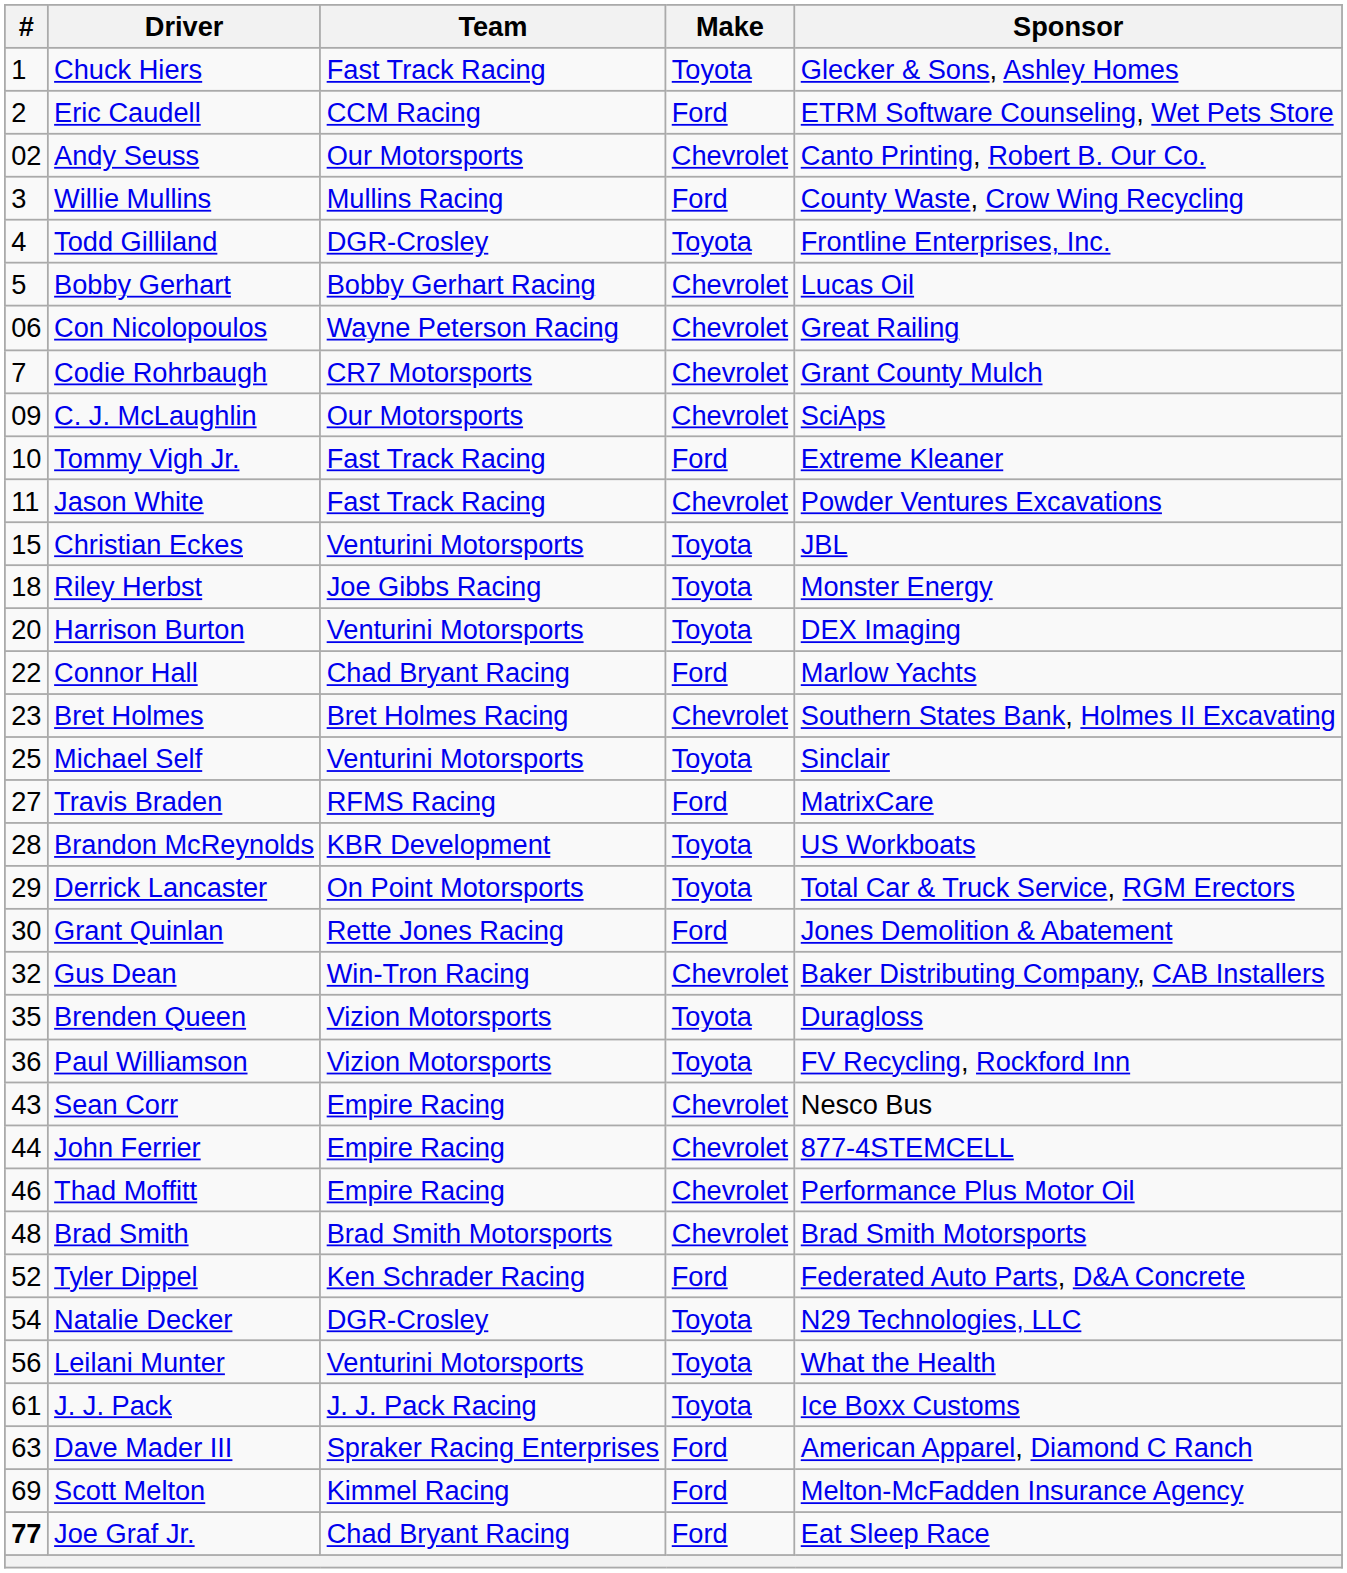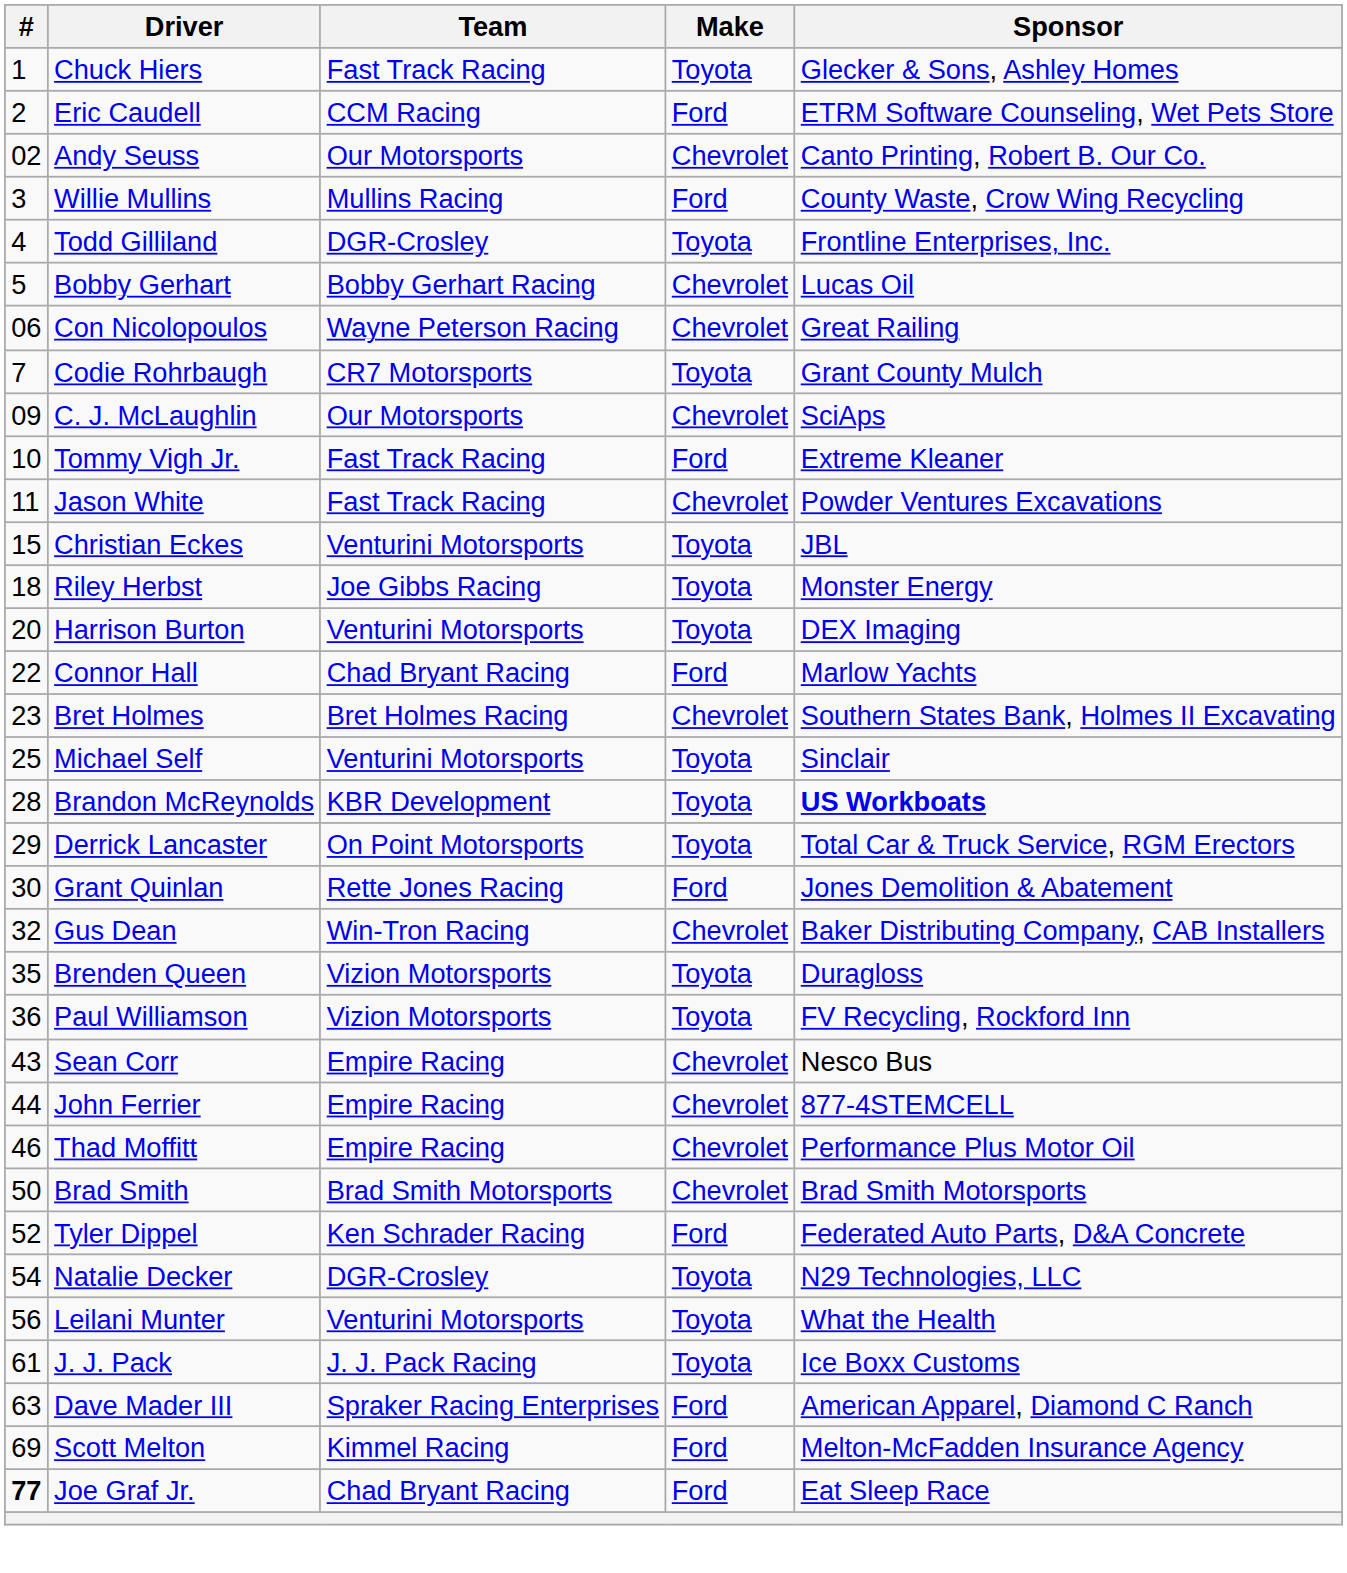Codie Rohrbaugh | Make: Chevrolet -> Toyota
- row: 27 | Travis Braden | RFMS Racing | Ford | MatrixCare
Brandon McReynolds | Sponsor: normal -> bold
Brad Smith | #: 48 -> 50
